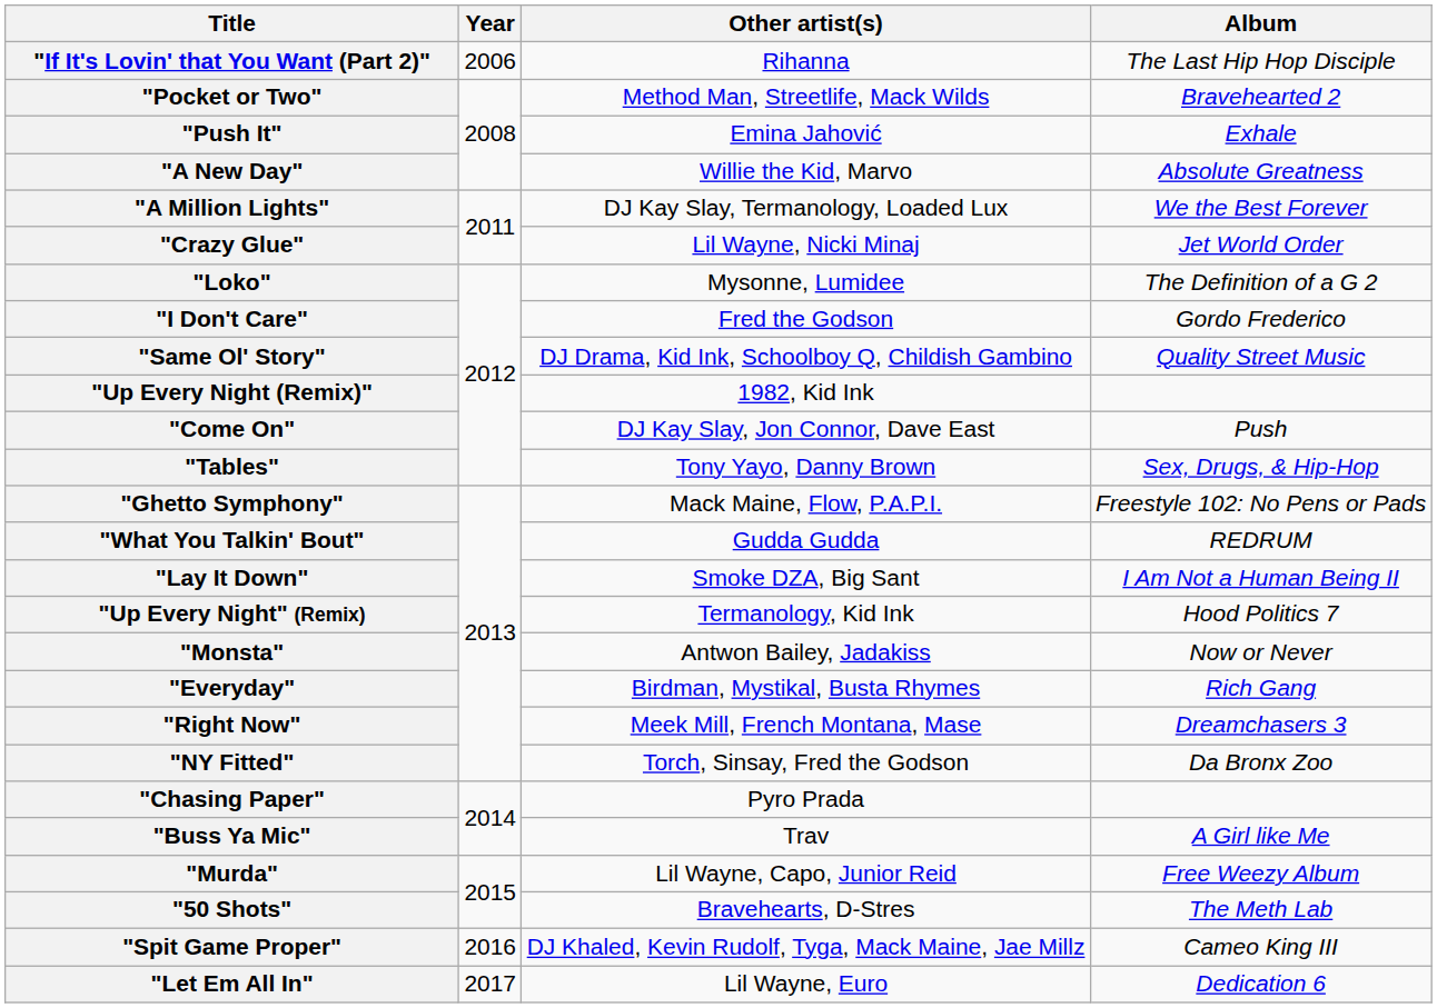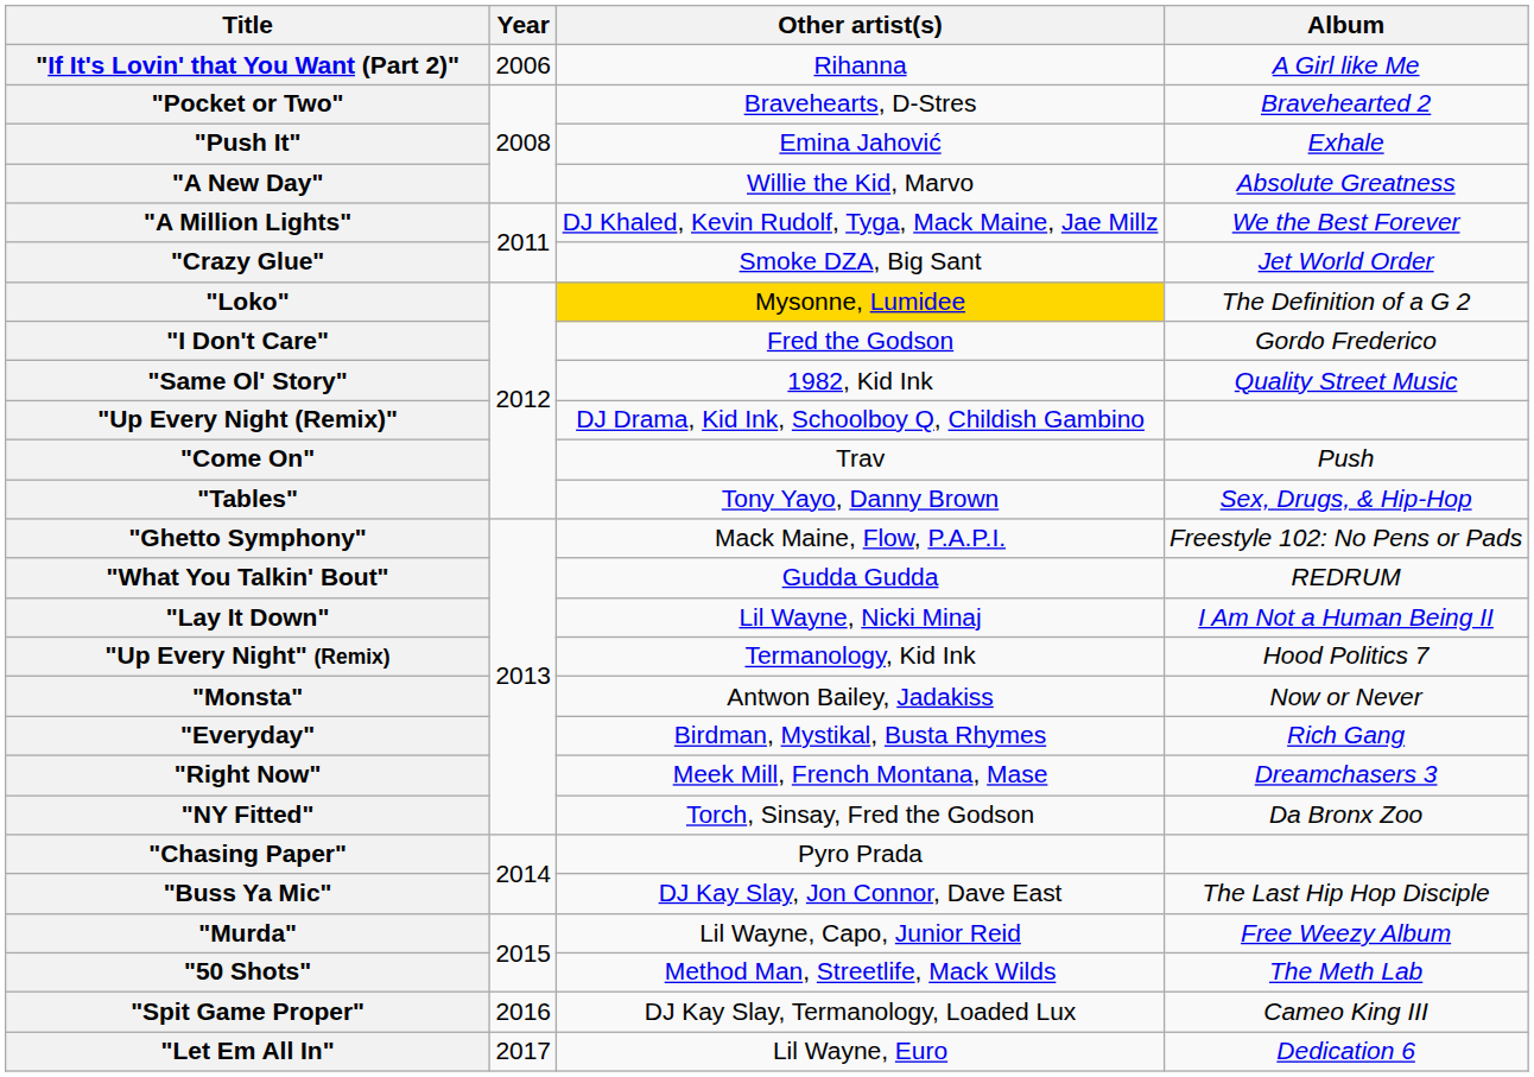"If It's Lovin' that You Want (Part 2)" | Album: The Last Hip Hop Disciple -> A Girl like Me
"Pocket or Two" | Other artist(s): Method Man, Streetlife, Mack Wilds -> Bravehearts, D-Stres
"A Million Lights" | Other artist(s): DJ Kay Slay, Termanology, Loaded Lux -> DJ Khaled, Kevin Rudolf, Tyga, Mack Maine, Jae Millz
"Crazy Glue" | Other artist(s): Lil Wayne, Nicki Minaj -> Smoke DZA, Big Sant
"Loko" | Other artist(s): no background -> gold background
"Same Ol' Story" | Other artist(s): DJ Drama, Kid Ink, Schoolboy Q, Childish Gambino -> 1982, Kid Ink
"Up Every Night (Remix)" | Other artist(s): 1982, Kid Ink -> DJ Drama, Kid Ink, Schoolboy Q, Childish Gambino
"Come On" | Other artist(s): DJ Kay Slay, Jon Connor, Dave East -> Trav
"Lay It Down" | Other artist(s): Smoke DZA, Big Sant -> Lil Wayne, Nicki Minaj
"Buss Ya Mic" | Other artist(s): Trav -> DJ Kay Slay, Jon Connor, Dave East
"Buss Ya Mic" | Album: A Girl like Me -> The Last Hip Hop Disciple
"50 Shots" | Other artist(s): Bravehearts, D-Stres -> Method Man, Streetlife, Mack Wilds
"Spit Game Proper" | Other artist(s): DJ Khaled, Kevin Rudolf, Tyga, Mack Maine, Jae Millz -> DJ Kay Slay, Termanology, Loaded Lux
